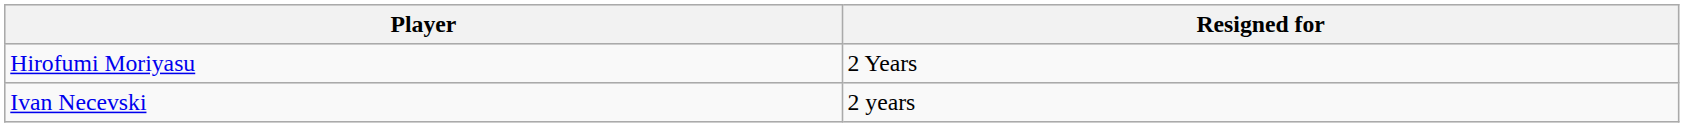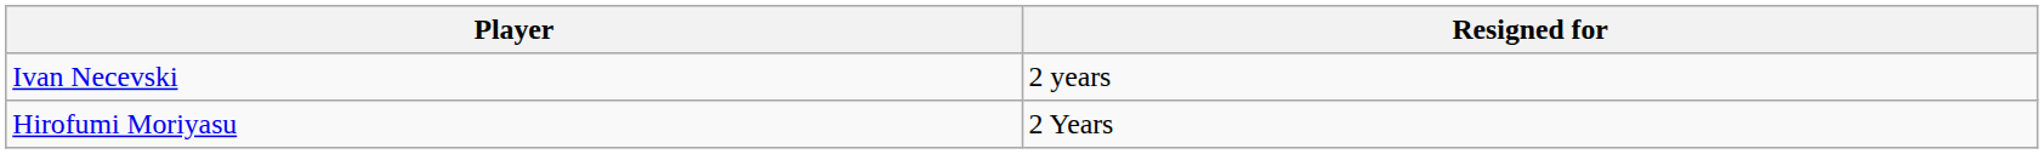rows swapped: Hirofumi Moriyasu <-> Ivan Necevski
